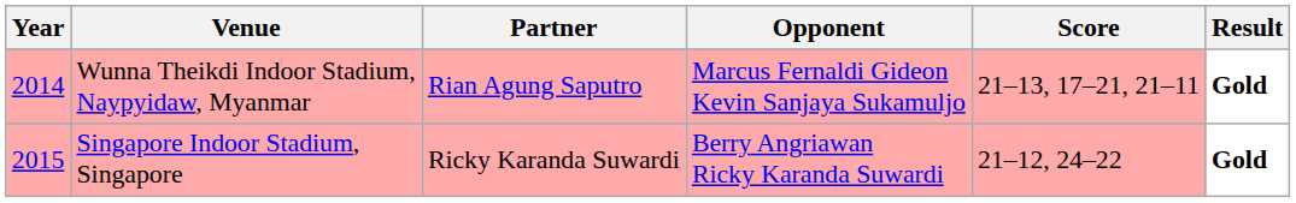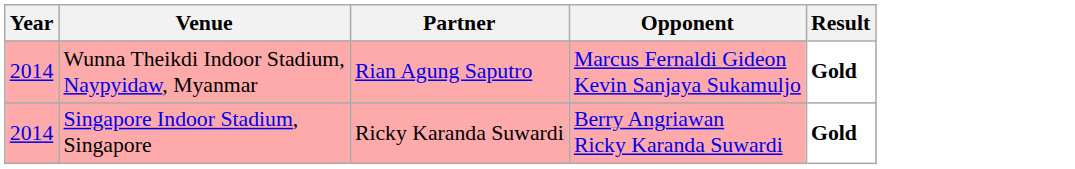- column: Score | 21–13, 17–21, 21–11 | 21–12, 24–22
Singapore Indoor Stadium, Singapore | Year: 2015 -> 2014
